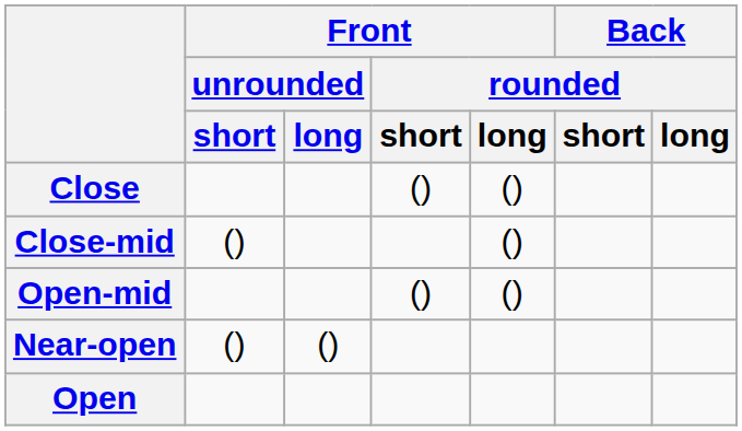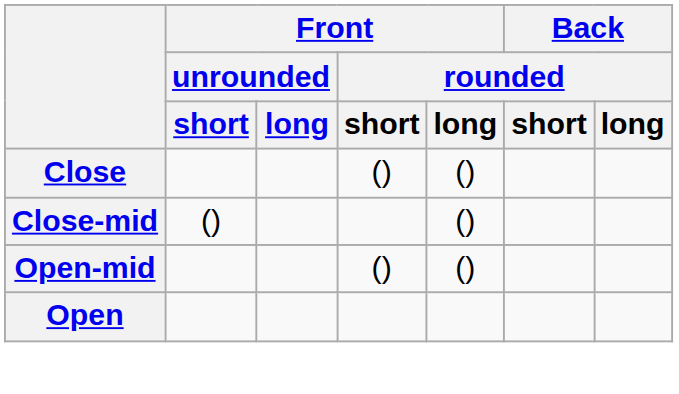- row: Near-open | () | ()
